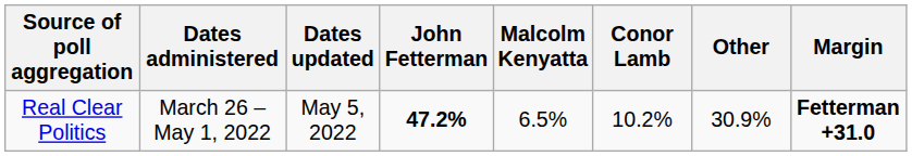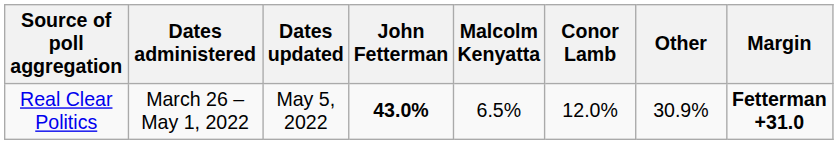Real Clear Politics | John Fetterman: 47.2% -> 43.0%
Real Clear Politics | Conor Lamb: 10.2% -> 12.0%
